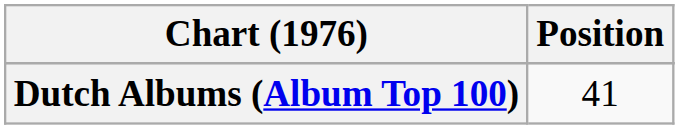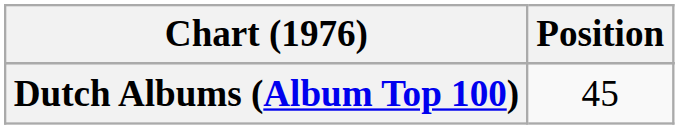Dutch Albums (Album Top 100) | Position: 41 -> 45
